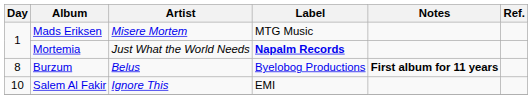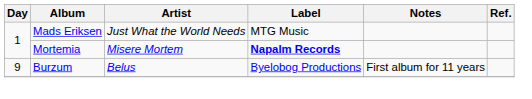Mads Eriksen | Artist: Misere Mortem -> Just What the World Needs
Mortemia | Artist: Just What the World Needs -> Misere Mortem
Burzum | Day: 8 -> 9
Burzum | Notes: bold -> normal
- row: 10 | Salem Al Fakir | Ignore This | EMI
